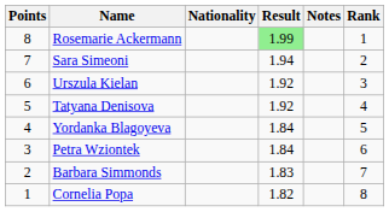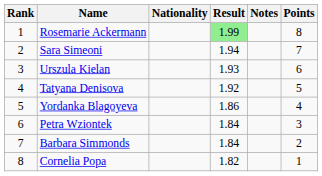columns swapped: Rank <-> Points
Urszula Kielan | Result: 1.92 -> 1.93
Yordanka Blagoyeva | Result: 1.84 -> 1.86
Barbara Simmonds | Result: 1.83 -> 1.84
